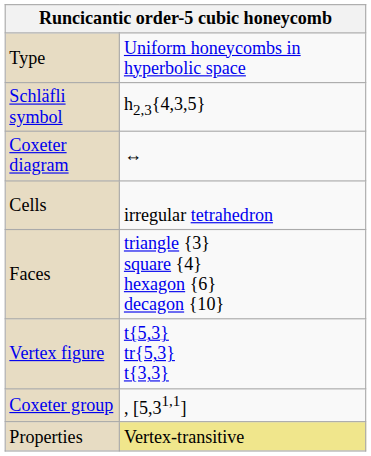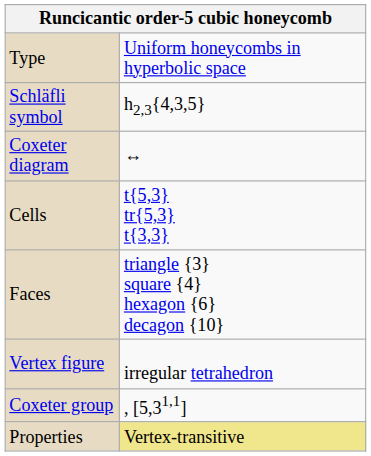Cells | column 2: irregular tetrahedron -> t{5,3} tr{5,3} t{3,3}
Vertex figure | column 2: t{5,3} tr{5,3} t{3,3} -> irregular tetrahedron
